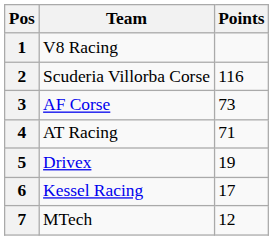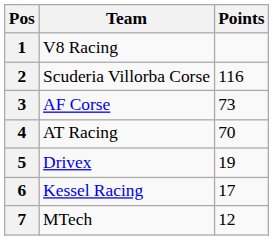4 | Points: 71 -> 70
